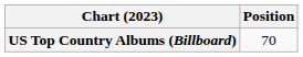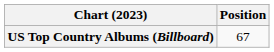US Top Country Albums (Billboard) | Position: 70 -> 67
